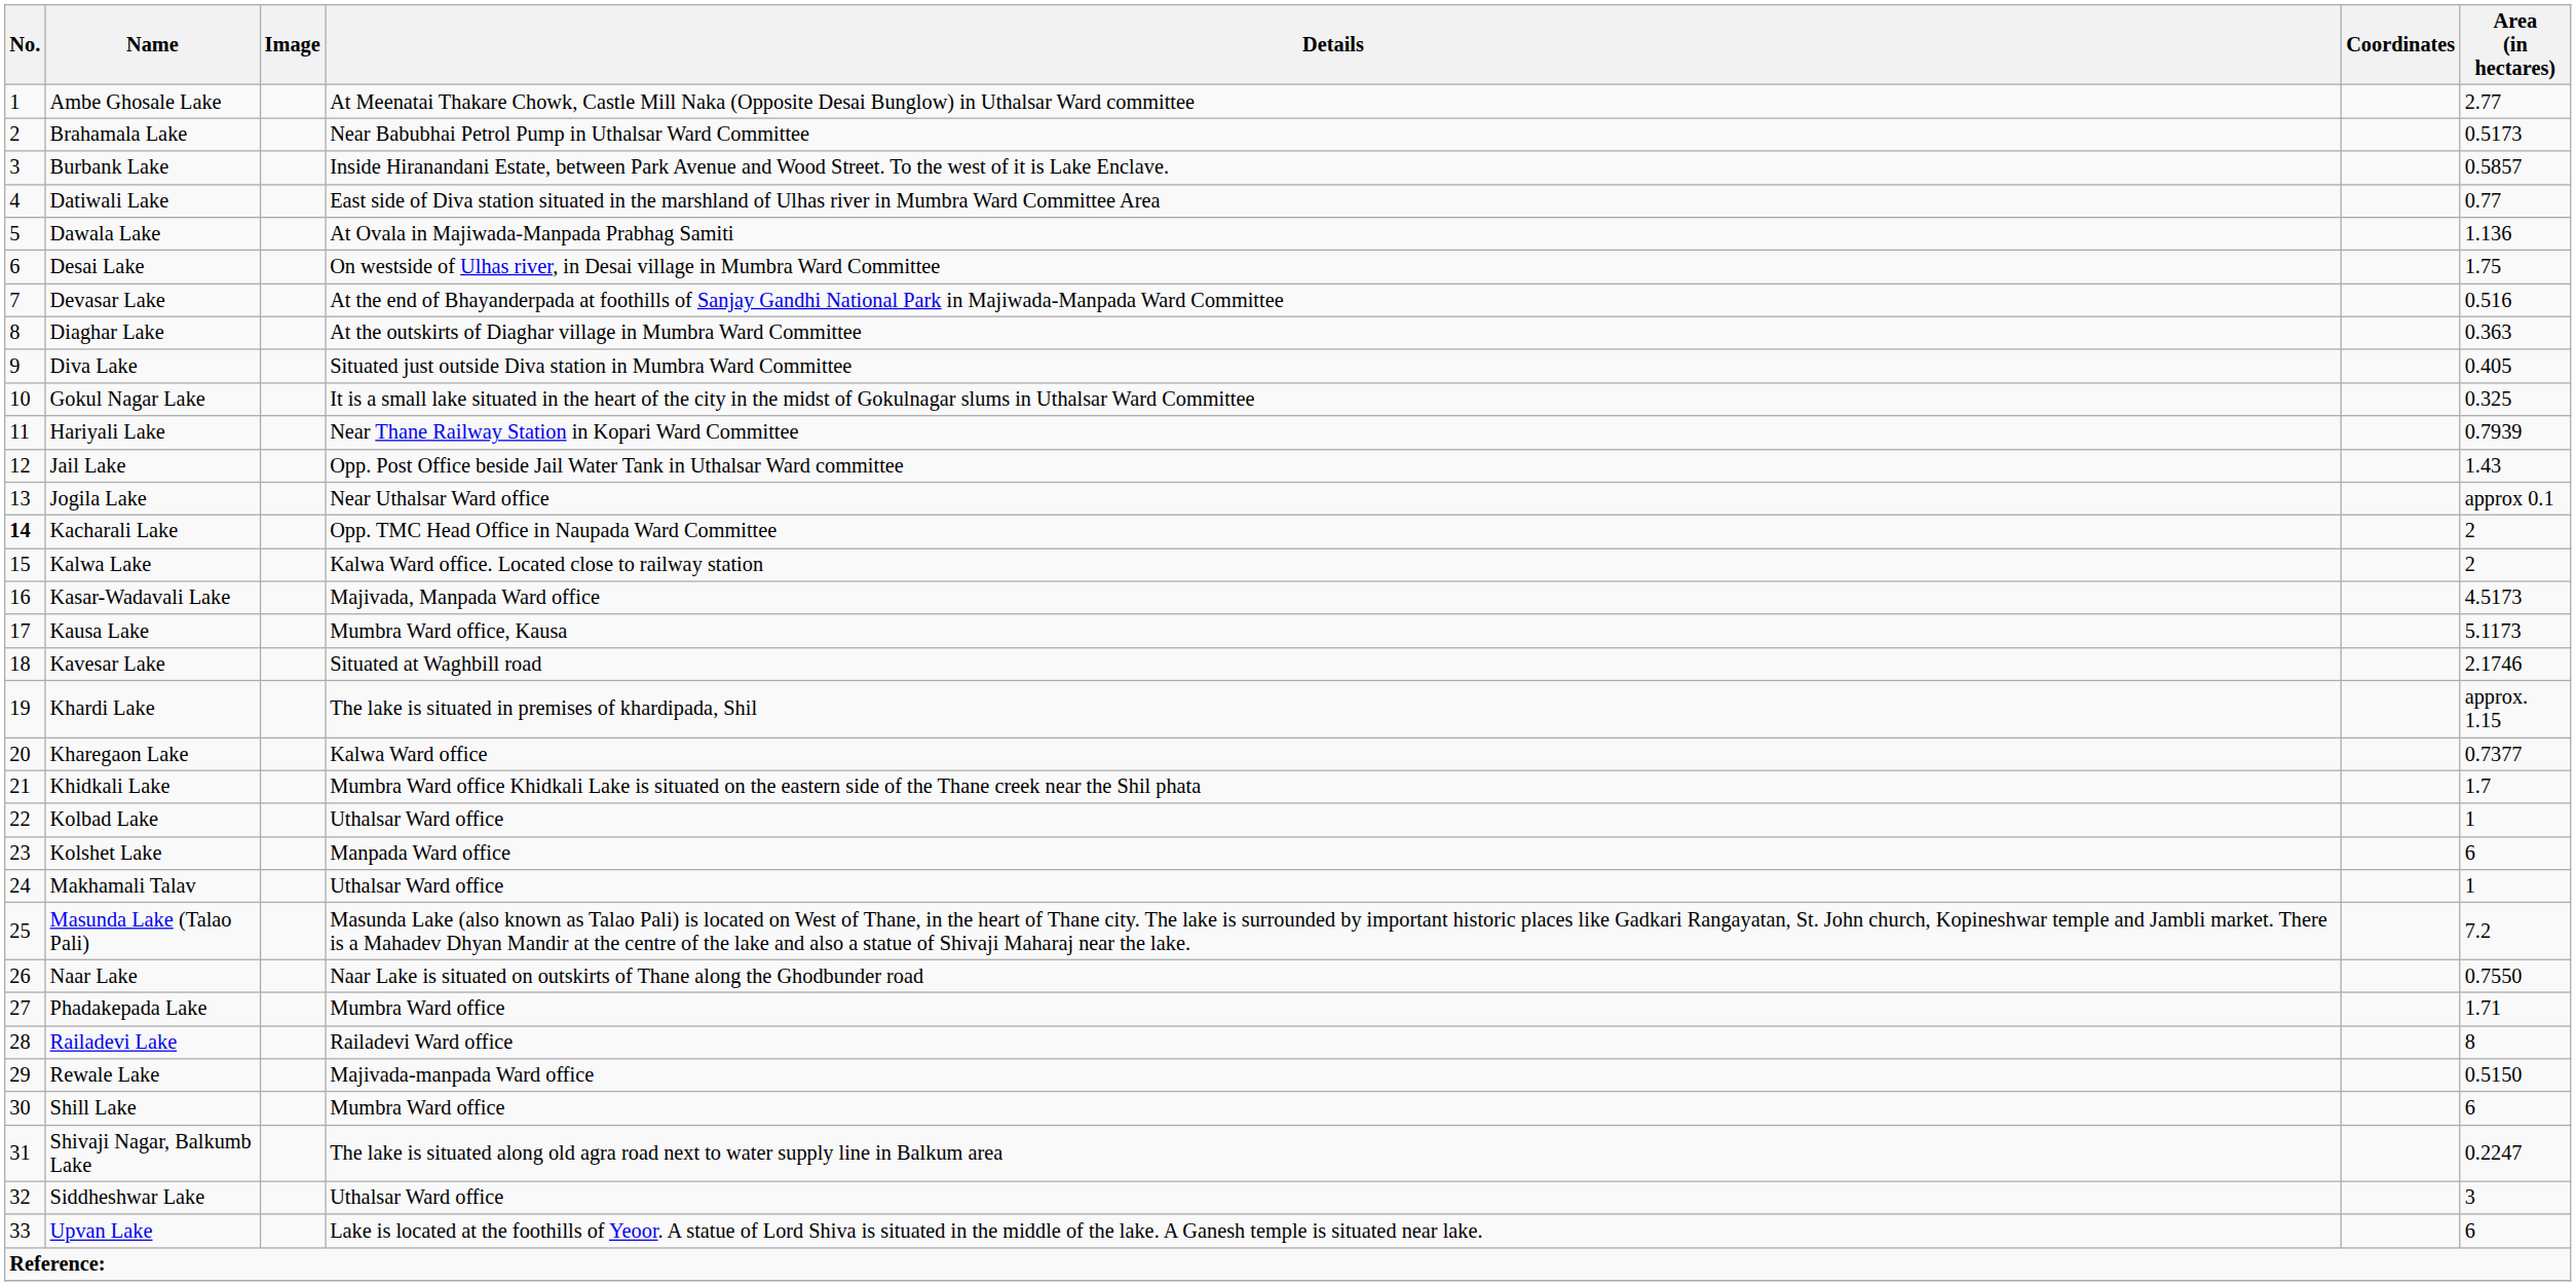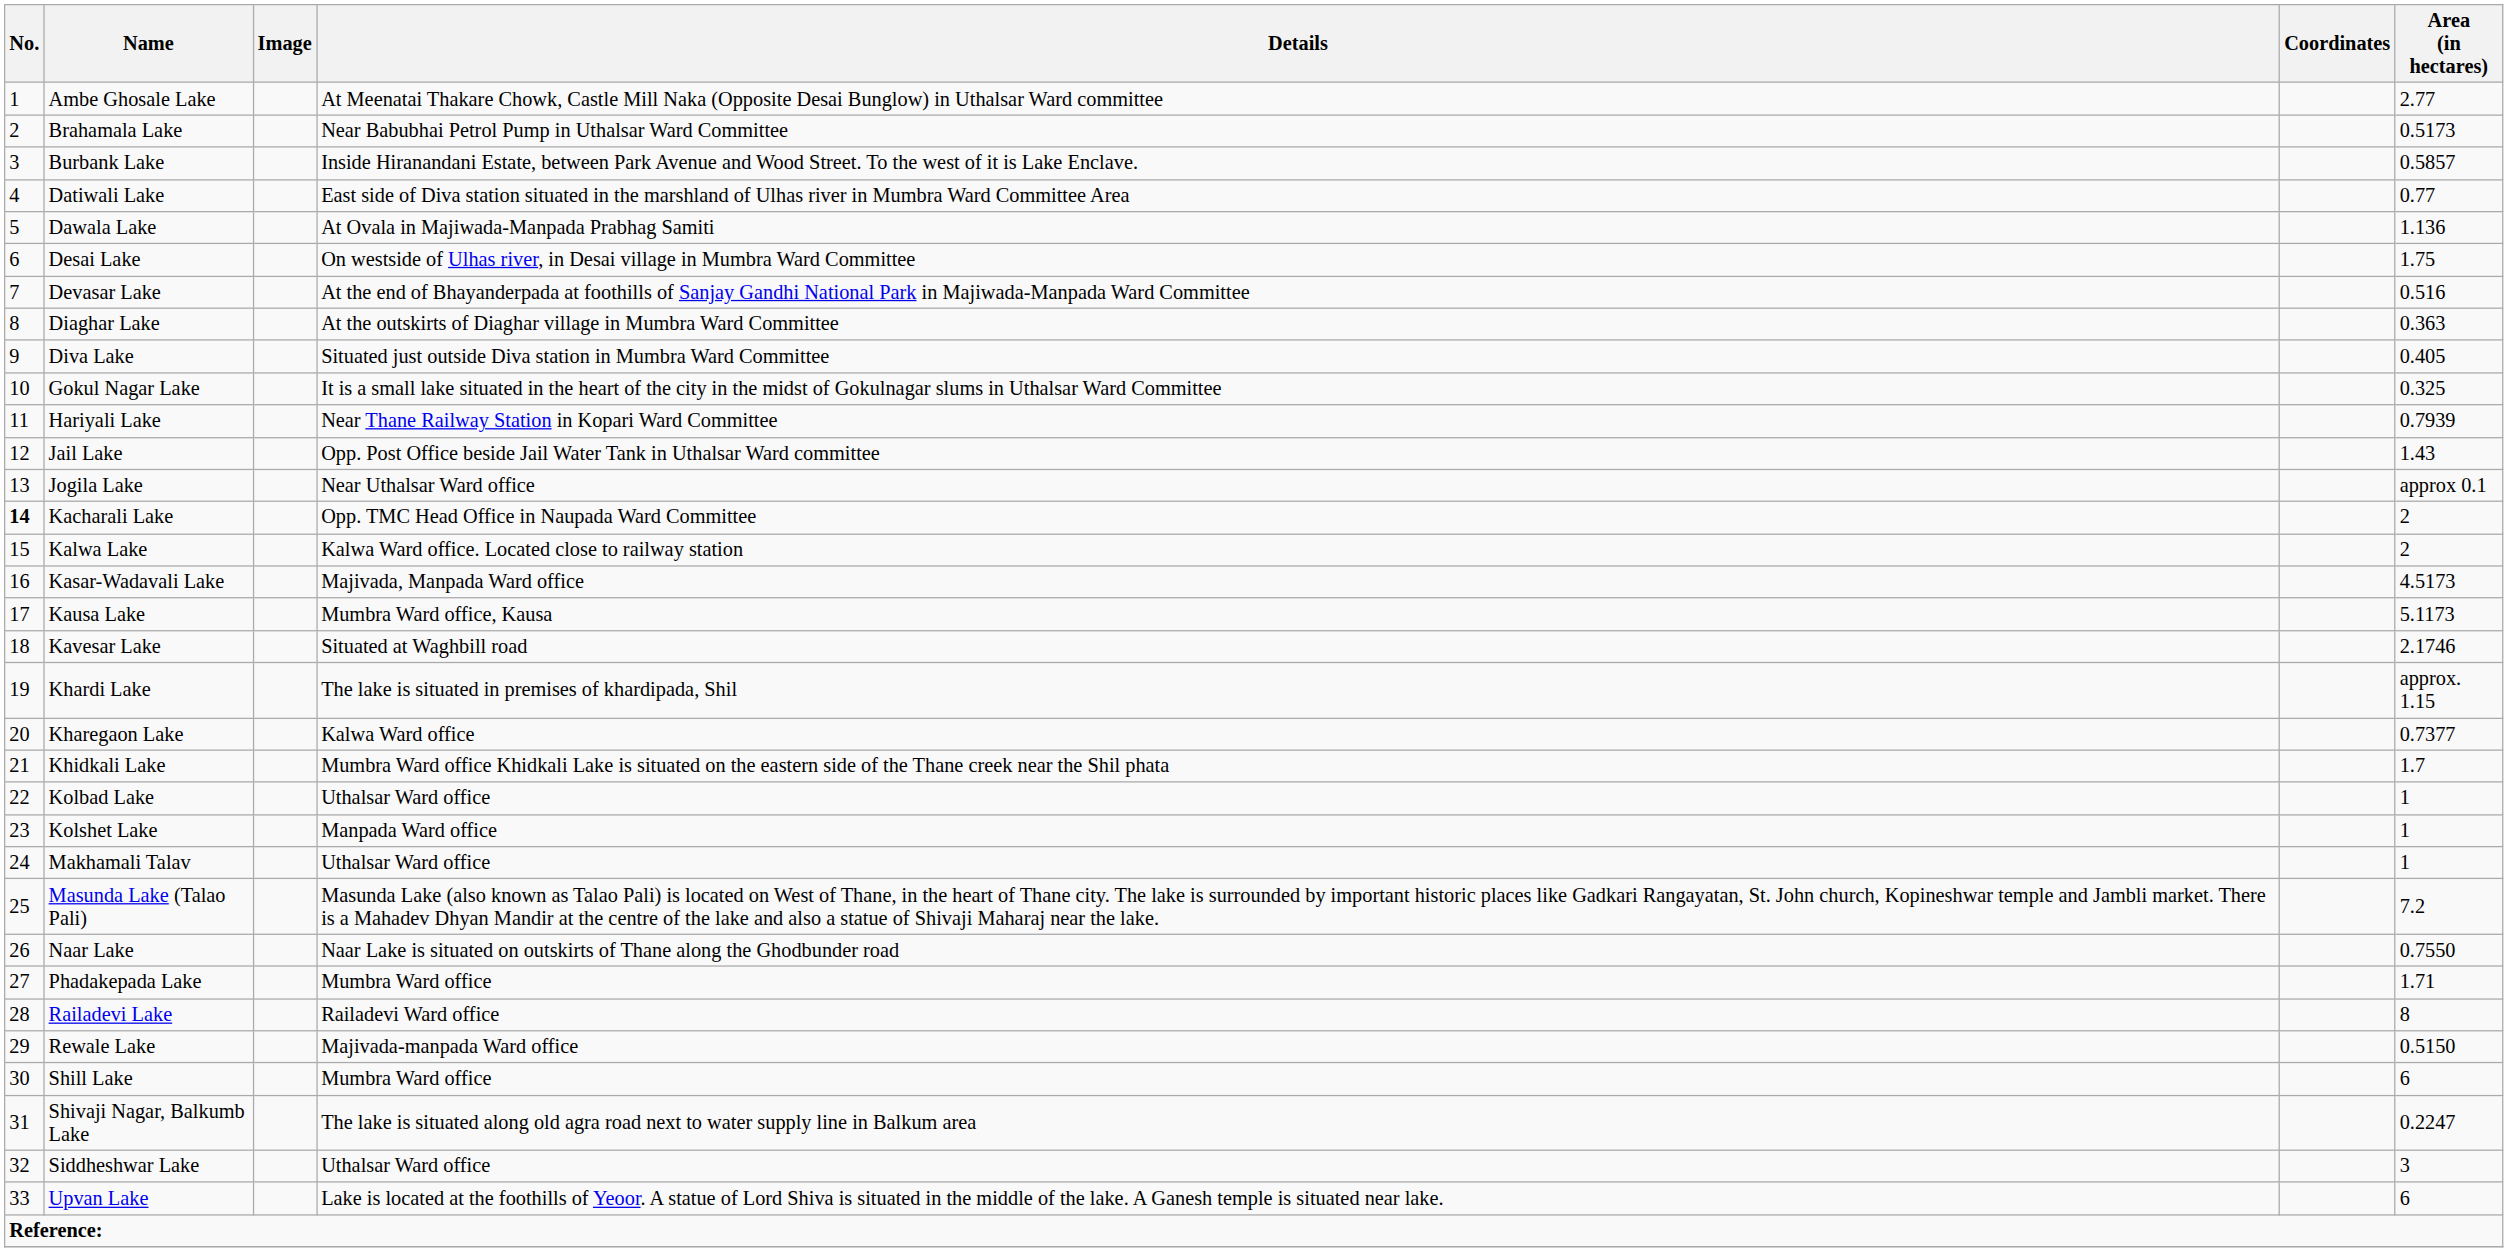Kolshet Lake | Area (in hectares): 6 -> 1
